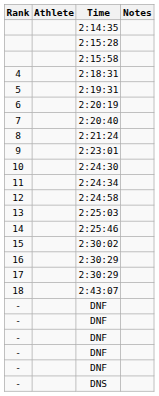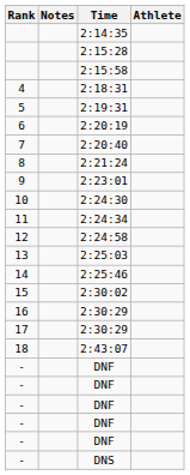columns swapped: Athlete <-> Notes
